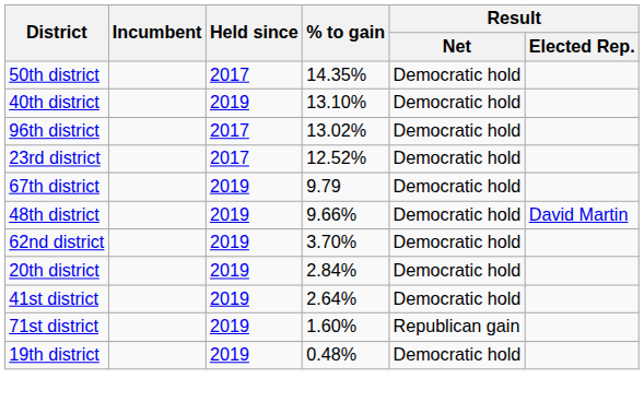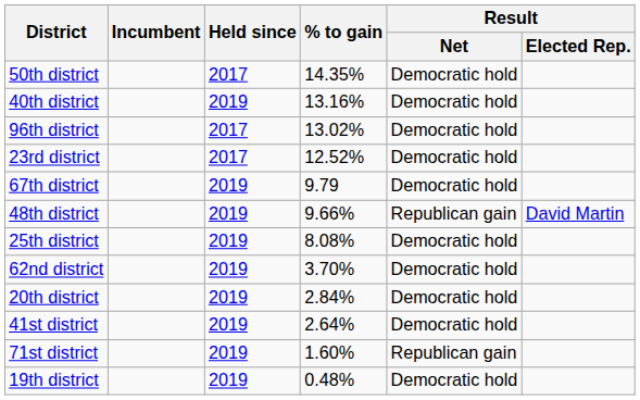40th district | % to gain: 13.10% -> 13.16%
48th district | Result / Net: Democratic hold -> Republican gain
+ row: 25th district | 2019 | 8.08% | Democratic hold
